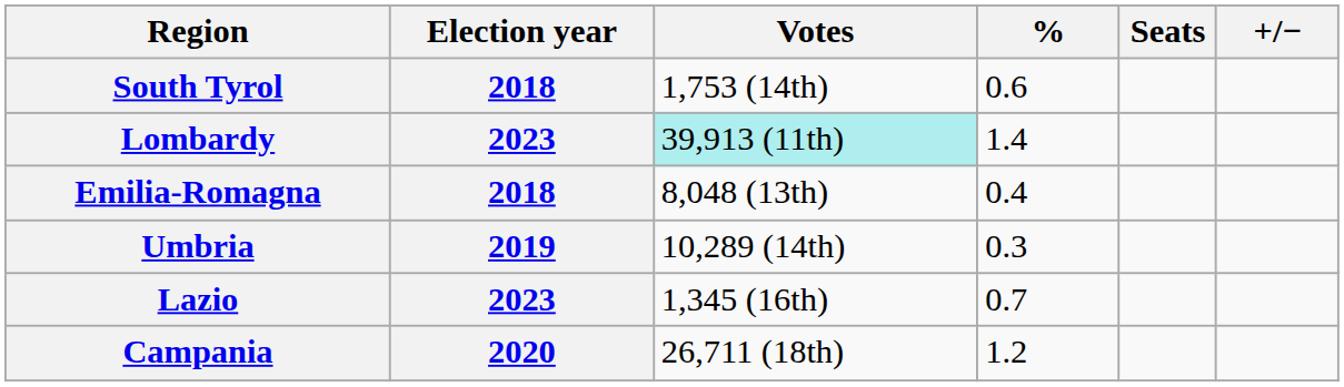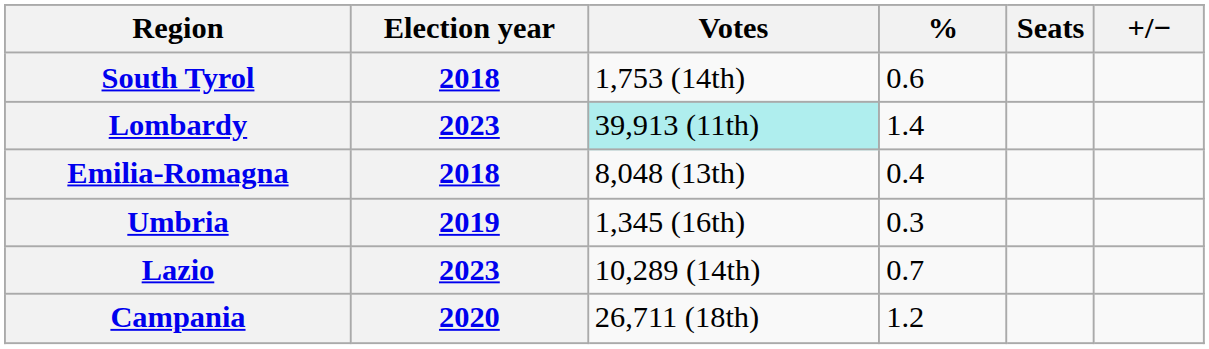Umbria | Votes: 10,289 (14th) -> 1,345 (16th)
Lazio | Votes: 1,345 (16th) -> 10,289 (14th)
